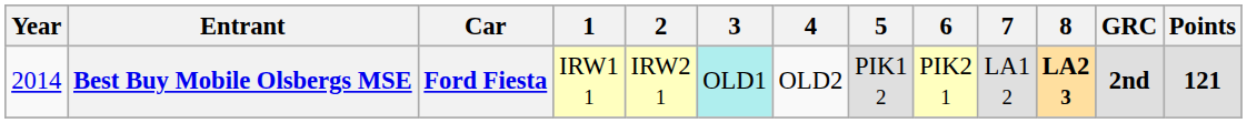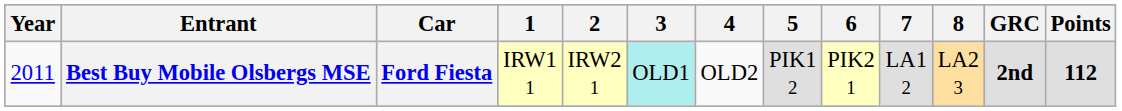Best Buy Mobile Olsbergs MSE | Year: 2014 -> 2011
Best Buy Mobile Olsbergs MSE | 8: bold -> normal
Best Buy Mobile Olsbergs MSE | Points: 121 -> 112
